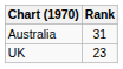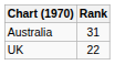UK | Rank: 23 -> 22
